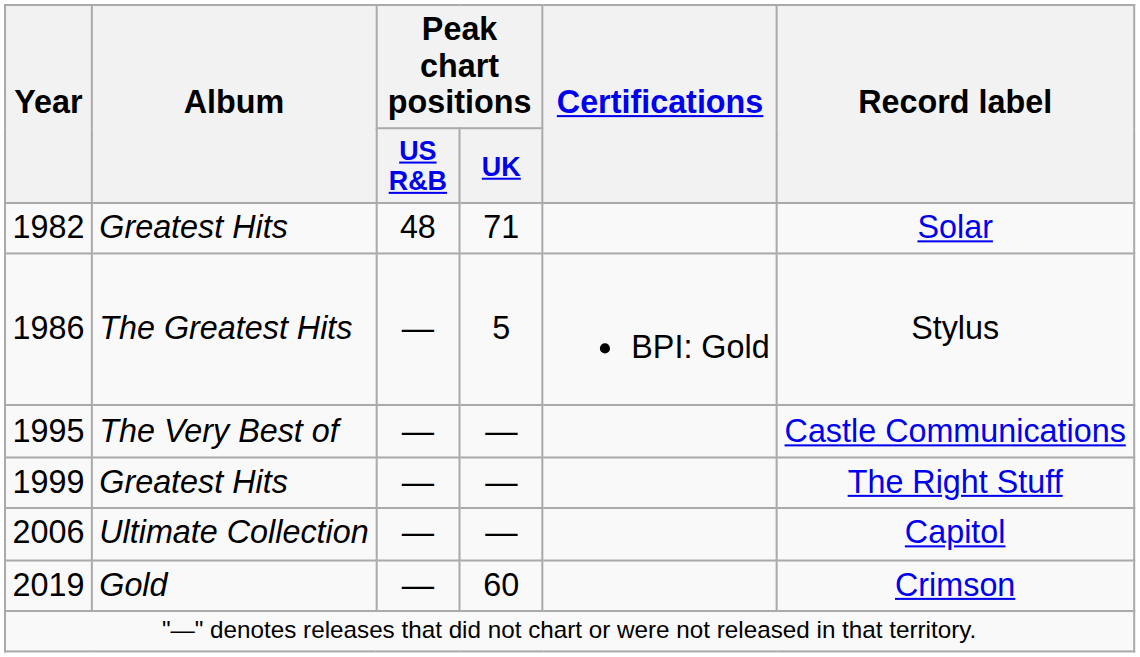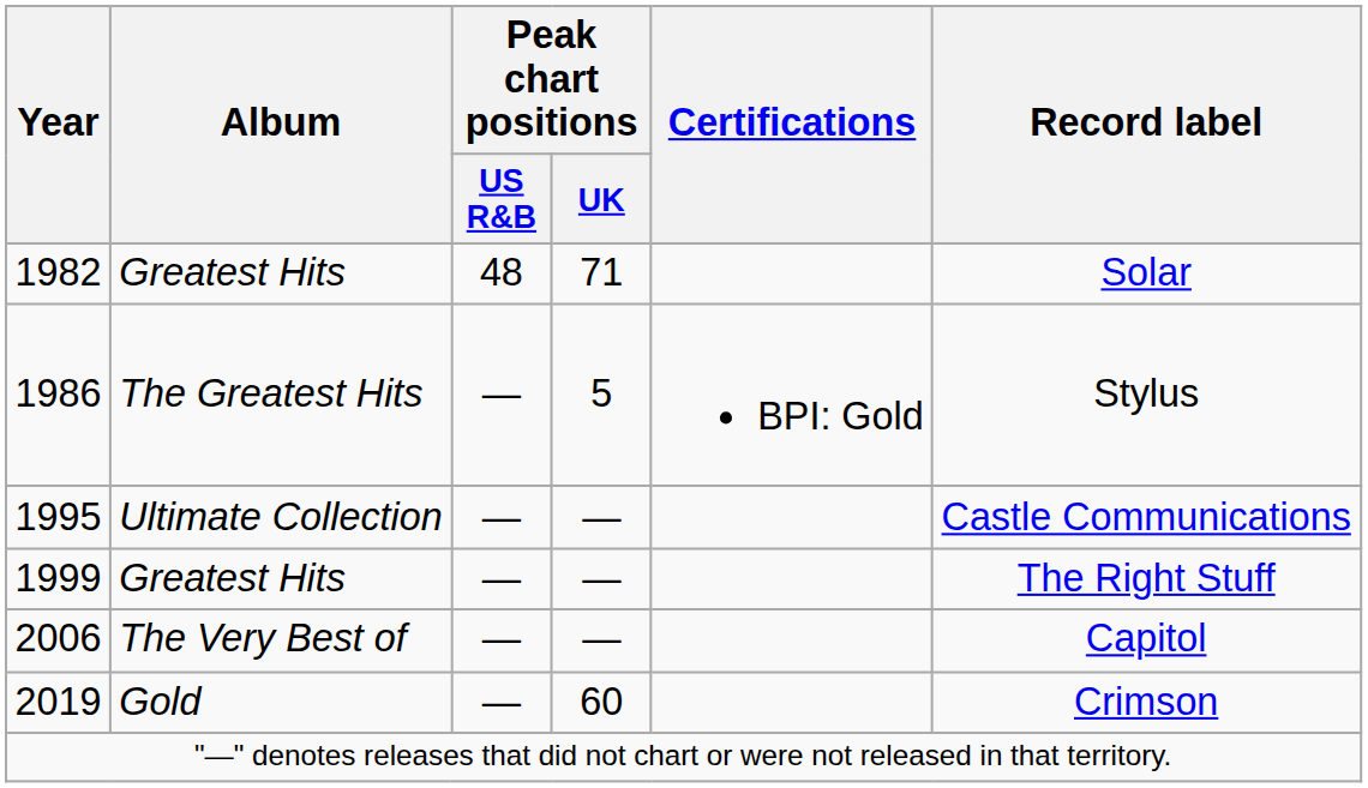1995 | Album: The Very Best of -> Ultimate Collection
2006 | Album: Ultimate Collection -> The Very Best of
